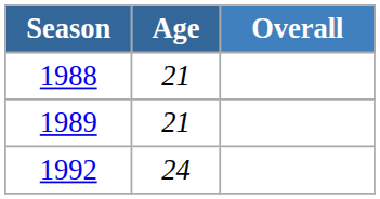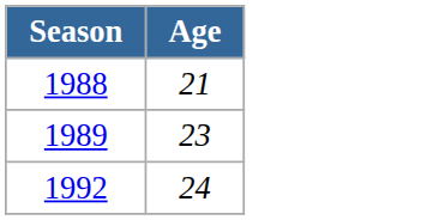- column: Overall
1989 | Age: 21 -> 23
